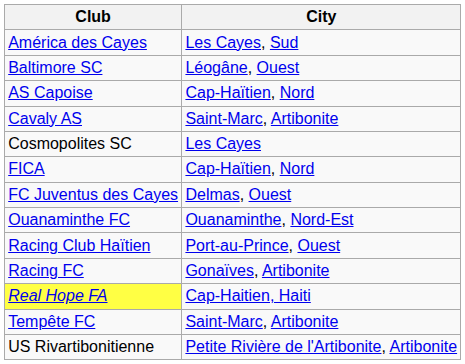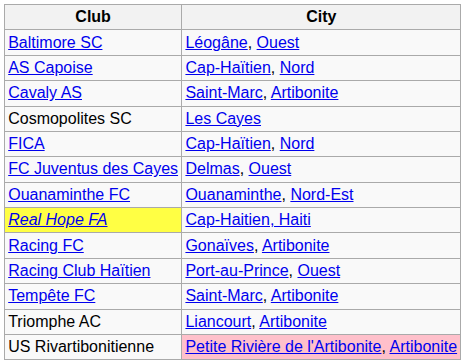- row: América des Cayes | Les Cayes, Sud
rows swapped: Racing Club Haïtien <-> Real Hope FA
+ row: Triomphe AC | Liancourt, Artibonite
US Rivartibonitienne | City: no background -> pink background
